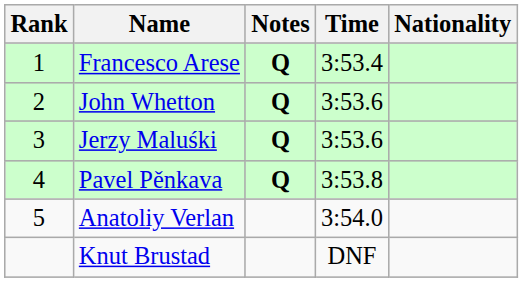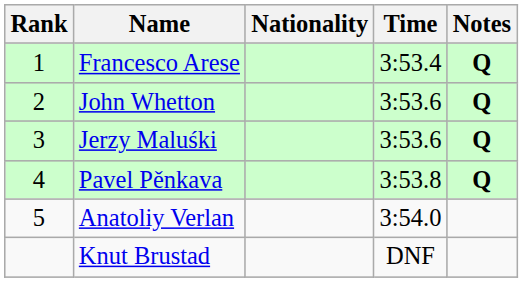columns swapped: Nationality <-> Notes
